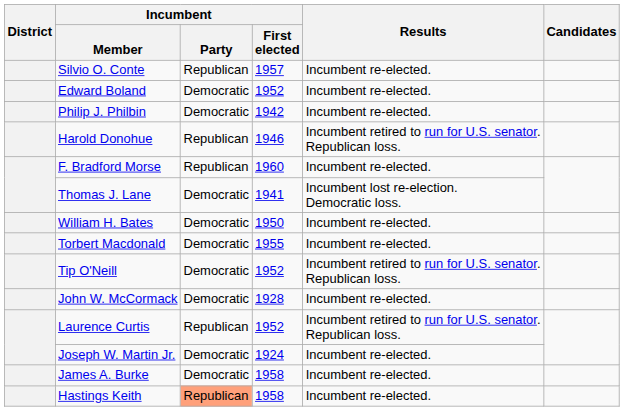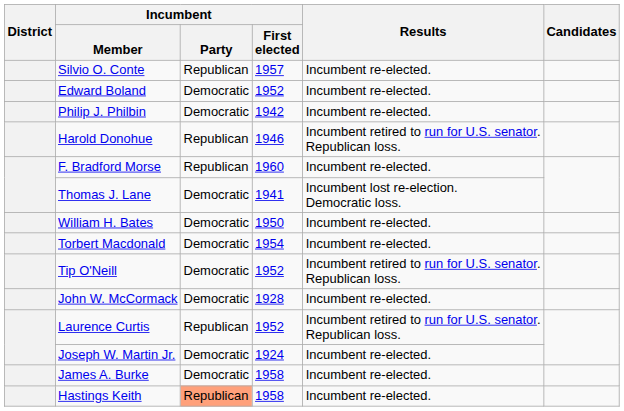Torbert Macdonald | Incumbent / First elected: 1955 -> 1954
